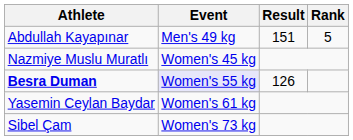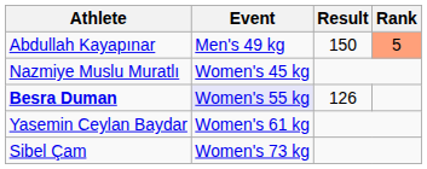Abdullah Kayapınar | Result: 151 -> 150
Abdullah Kayapınar | Rank: no background -> lightsalmon background
